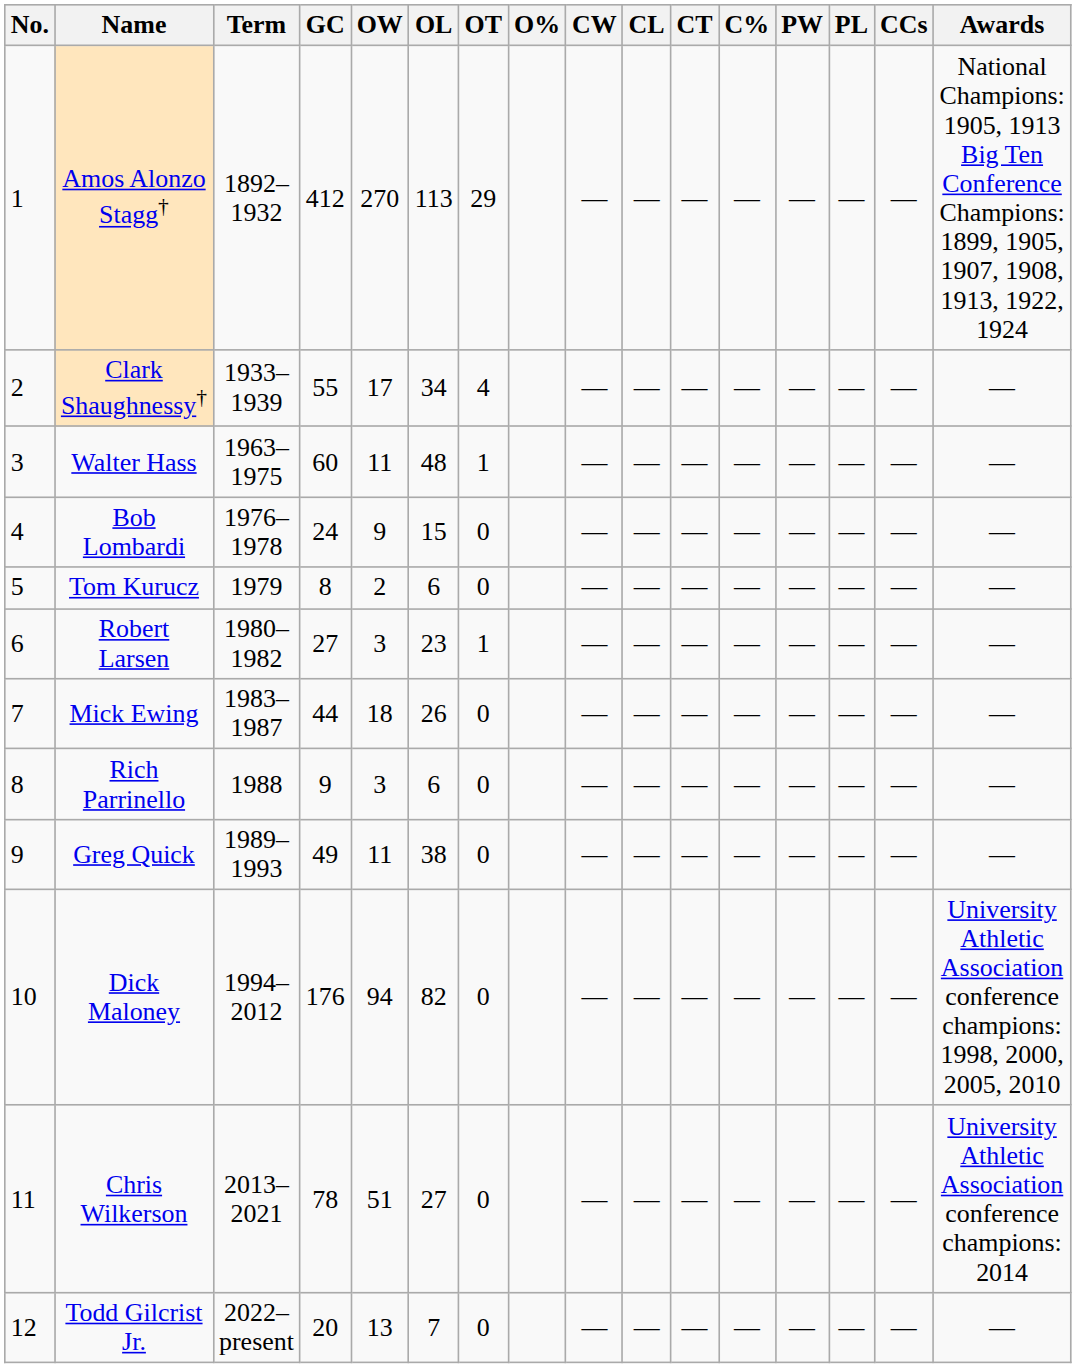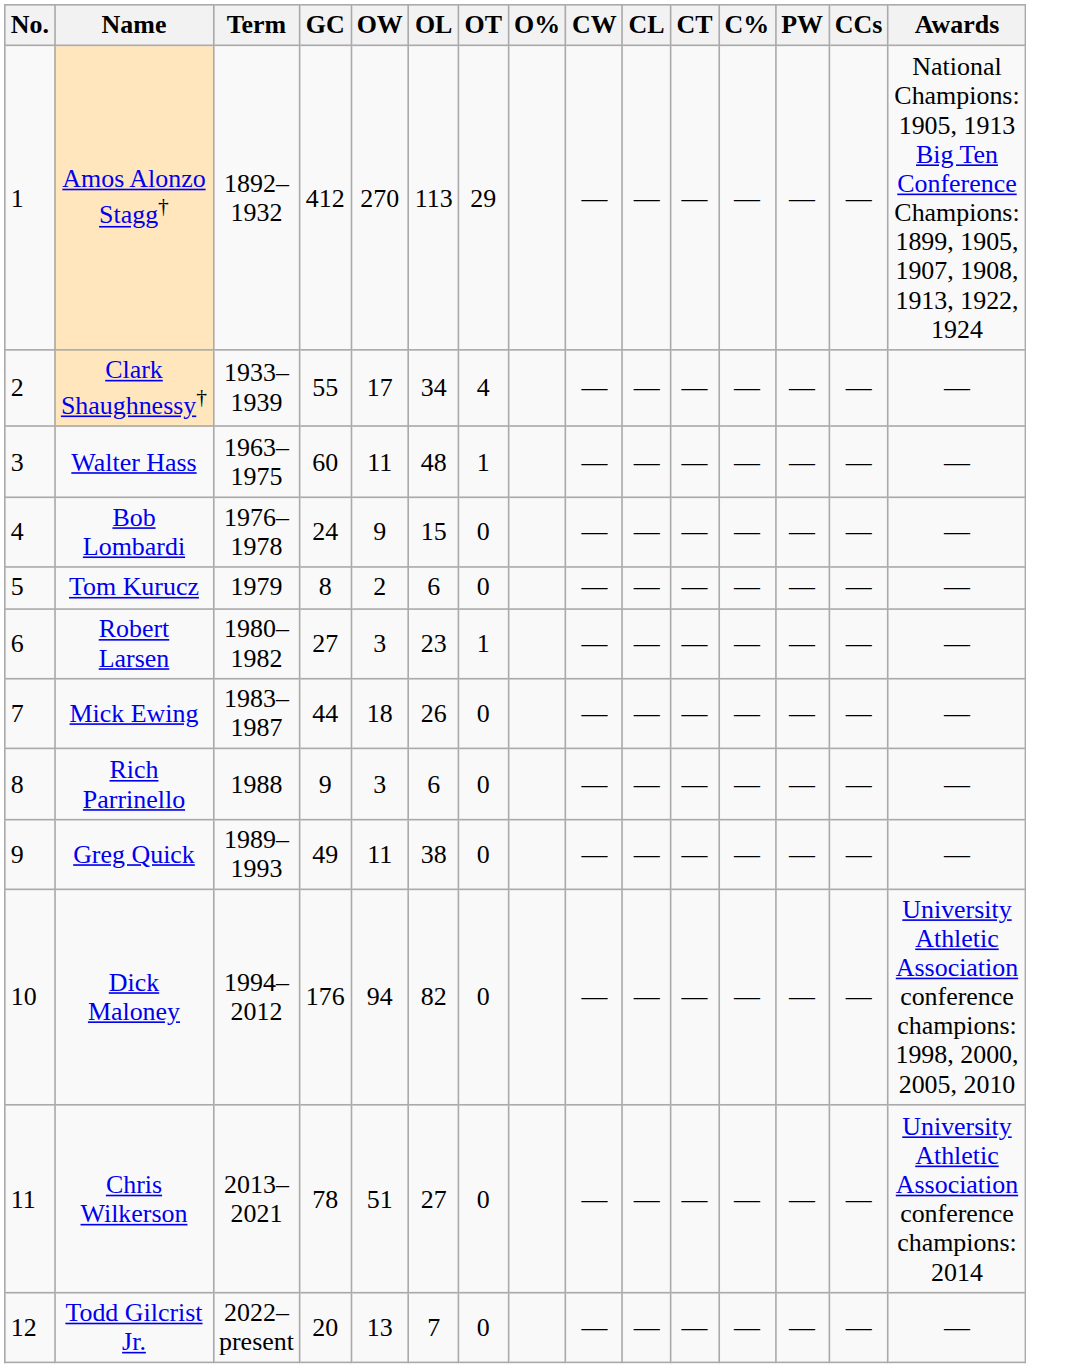- column: PL | — | — | — | — | — | — | — | — | — | — | — | —
